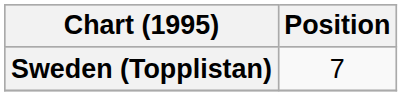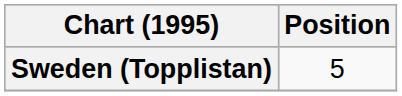Sweden (Topplistan) | Position: 7 -> 5
